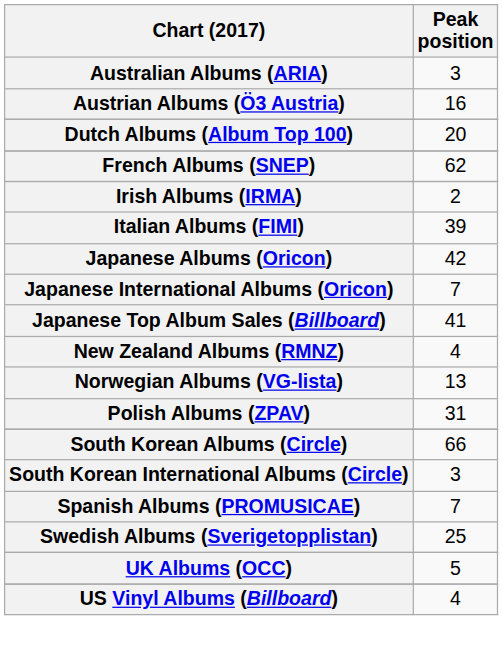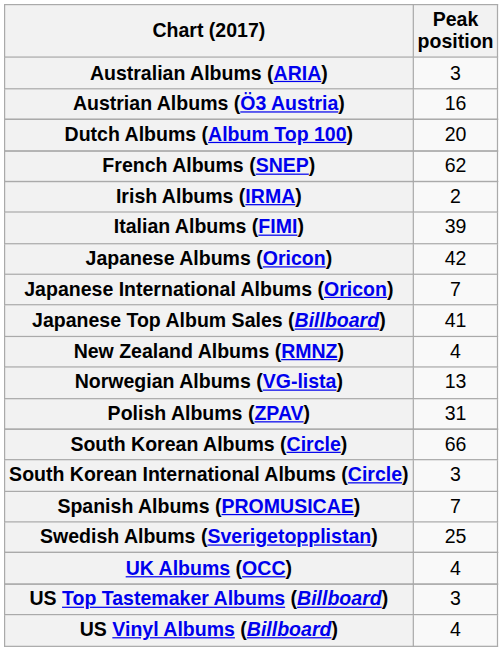UK Albums (OCC) | Peak position: 5 -> 4
+ row: US Top Tastemaker Albums (Billboard) | 3
